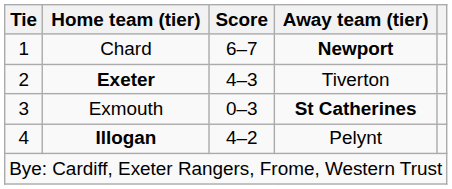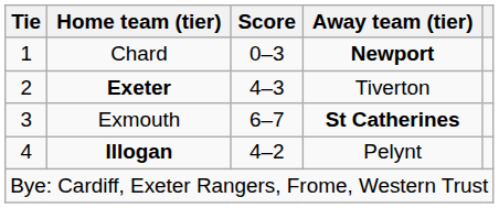Chard | Score: 6–7 -> 0–3
Exmouth | Score: 0–3 -> 6–7
